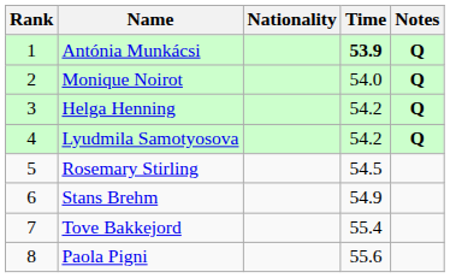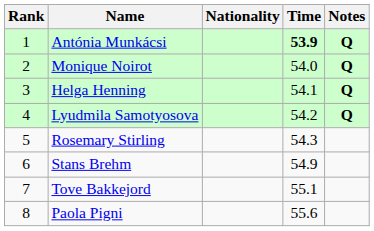Helga Henning | Time: 54.2 -> 54.1
Rosemary Stirling | Time: 54.5 -> 54.3
Tove Bakkejord | Time: 55.4 -> 55.1
